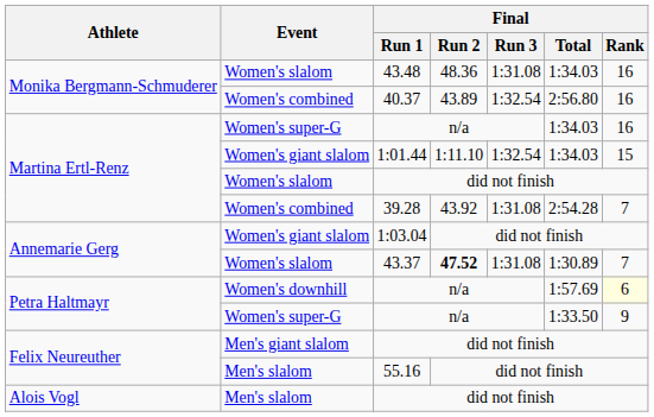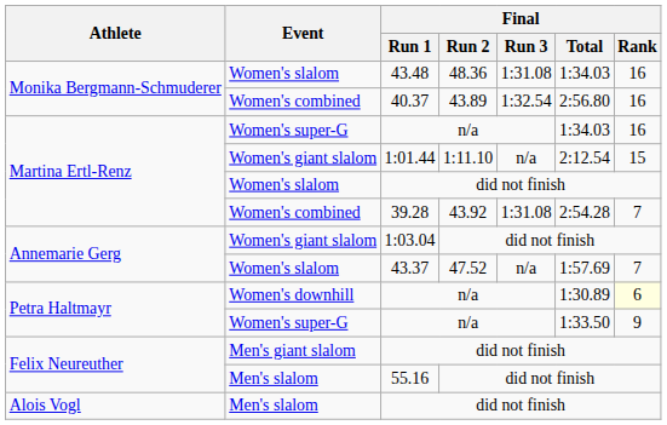1:01.44 | Final / Run 3: 1:32.54 -> n/a
1:01.44 | Final / Total: 1:34.03 -> 2:12.54
43.37 | Final / Run 2: bold -> normal
43.37 | Final / Run 3: 1:31.08 -> n/a
43.37 | Final / Total: 1:30.89 -> 1:57.69
Women's downhill / n/a | Final / Total: 1:57.69 -> 1:30.89
